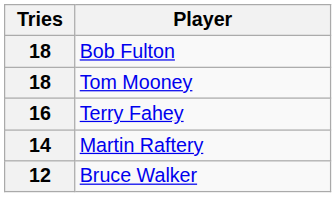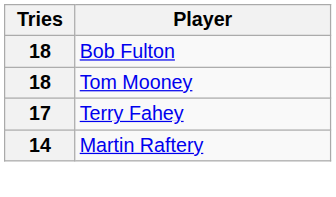Terry Fahey | Tries: 16 -> 17
- row: 12 | Bruce Walker
